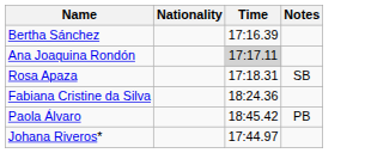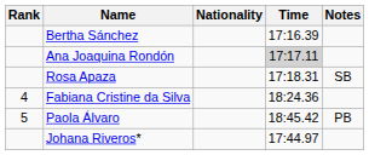+ column: Rank | 4 | 5
